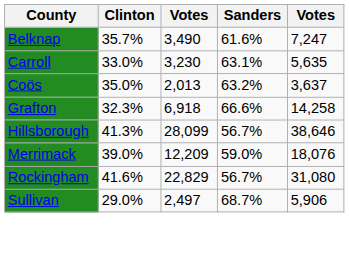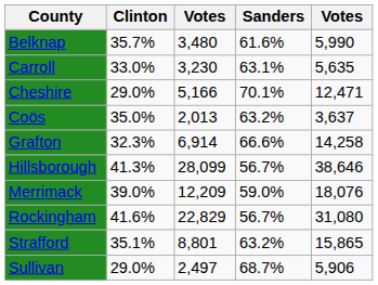Belknap | column 3: 3,490 -> 3,480
Belknap | column 5: 7,247 -> 5,990
+ row: Cheshire | 29.0% | 5,166 | 70.1% | 12,471
Grafton | column 3: 6,918 -> 6,914
+ row: Strafford | 35.1% | 8,801 | 63.2% | 15,865
